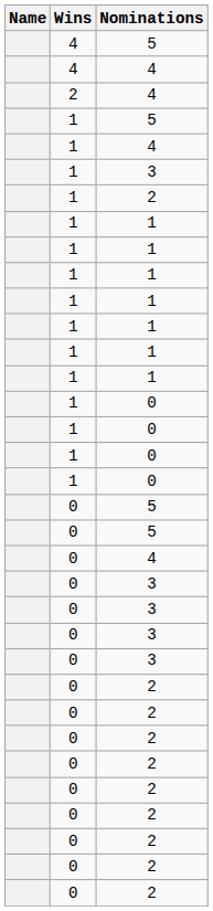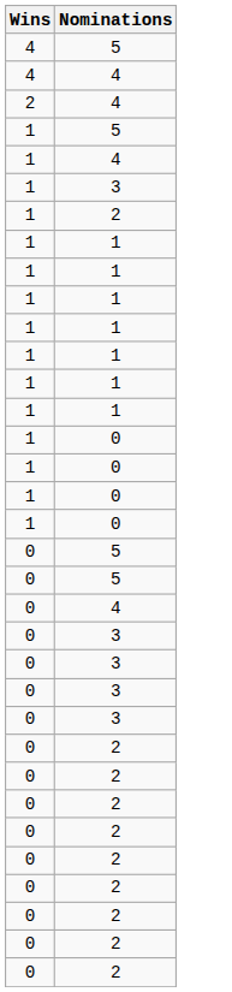- column: Name
